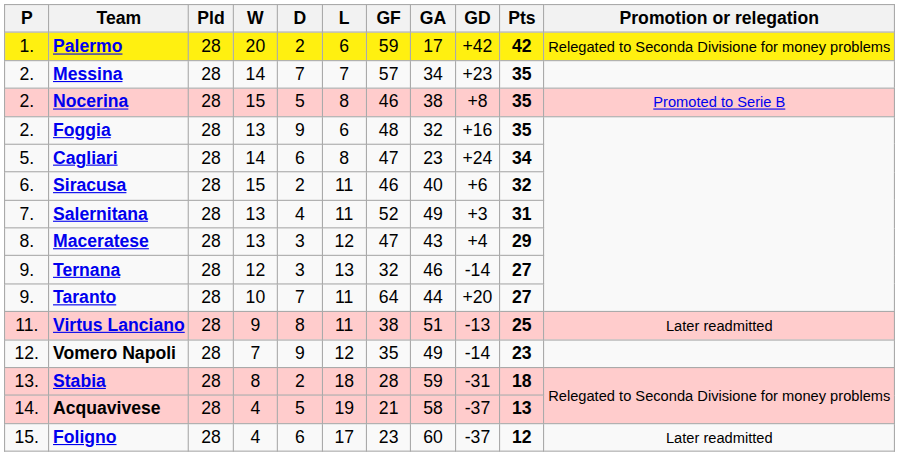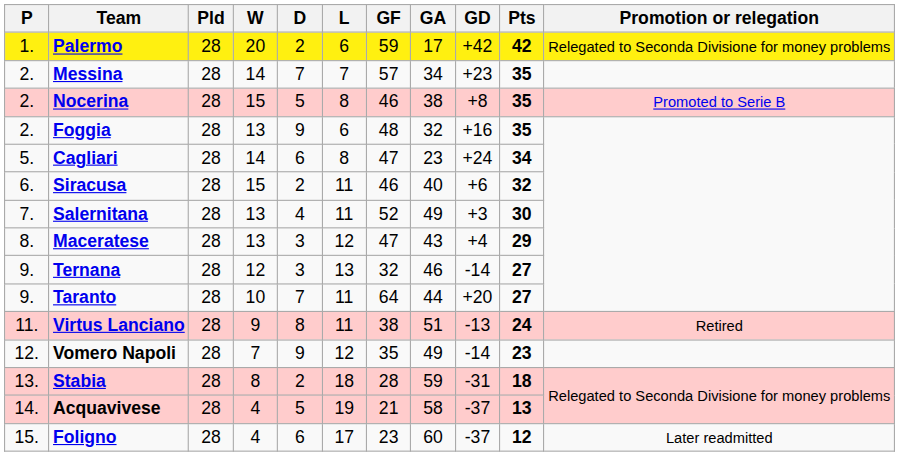Salernitana | Pts: 31 -> 30
Virtus Lanciano | Pts: 25 -> 24
Virtus Lanciano | Promotion or relegation: Later readmitted -> Retired
